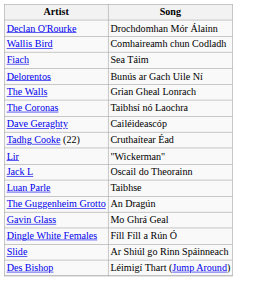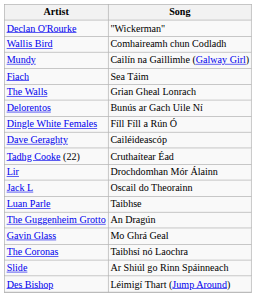Declan O'Rourke | Song: Drochdomhan Mór Álainn -> "Wickerman"
+ row: Mundy | Cailín na Gaillimhe (Galway Girl)
rows swapped: Delorentos <-> The Walls
rows swapped: The Coronas <-> Dingle White Females
Lir | Song: "Wickerman" -> Drochdomhan Mór Álainn
